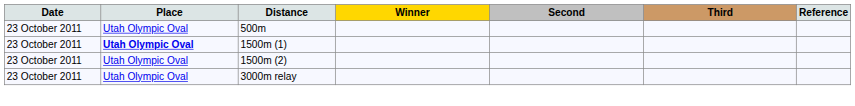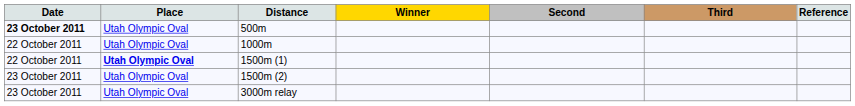500m | Date: normal -> bold
+ row: 22 October 2011 | Utah Olympic Oval | 1000m
1500m (1) | Date: 23 October 2011 -> 22 October 2011
